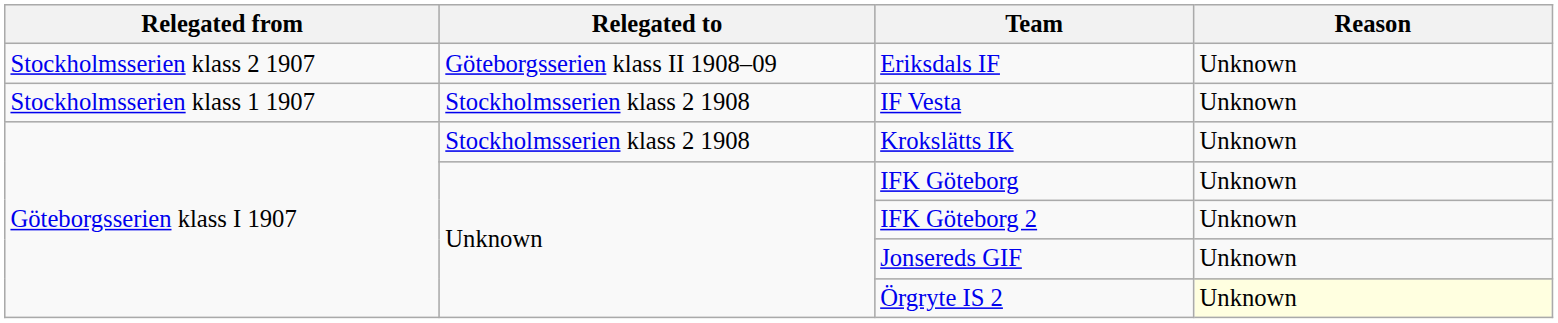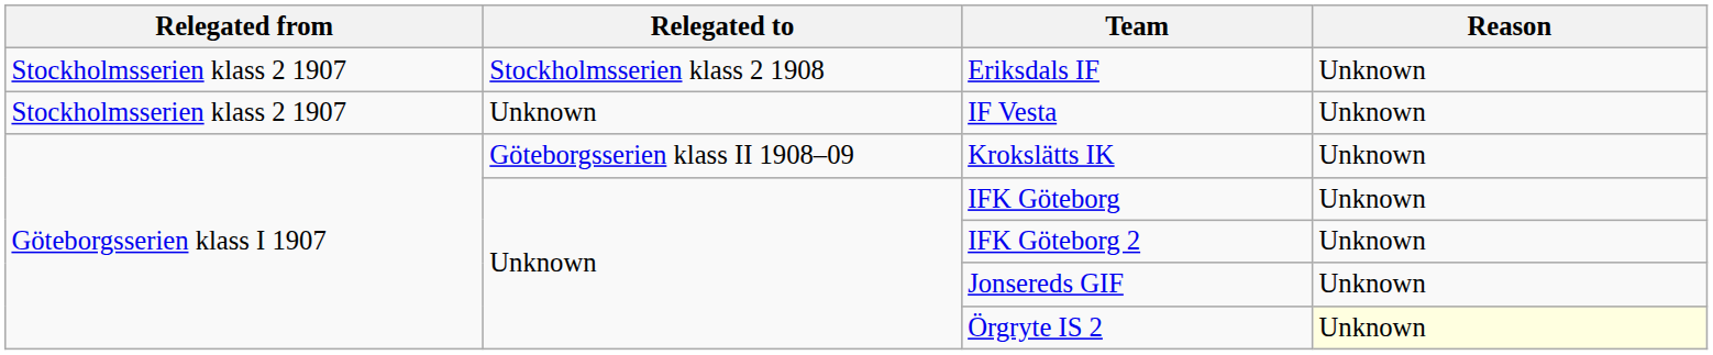Eriksdals IF | Relegated to: Göteborgsserien klass II 1908–09 -> Stockholmsserien klass 2 1908
IF Vesta | Relegated from: Stockholmsserien klass 1 1907 -> Stockholmsserien klass 2 1907
IF Vesta | Relegated to: Stockholmsserien klass 2 1908 -> Unknown
Krokslätts IK | Relegated to: Stockholmsserien klass 2 1908 -> Göteborgsserien klass II 1908–09
